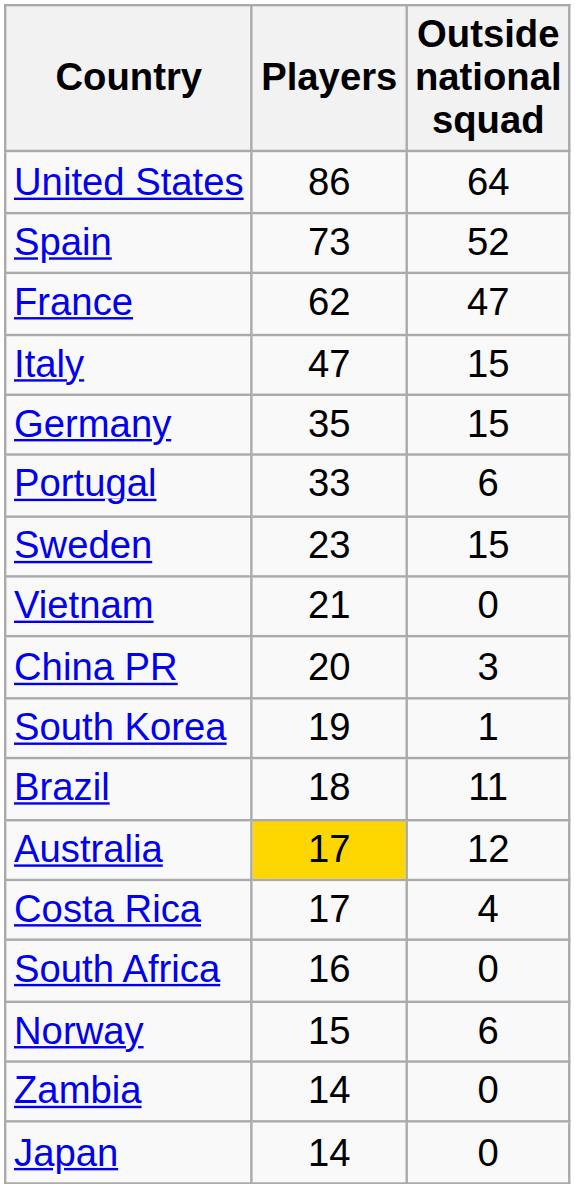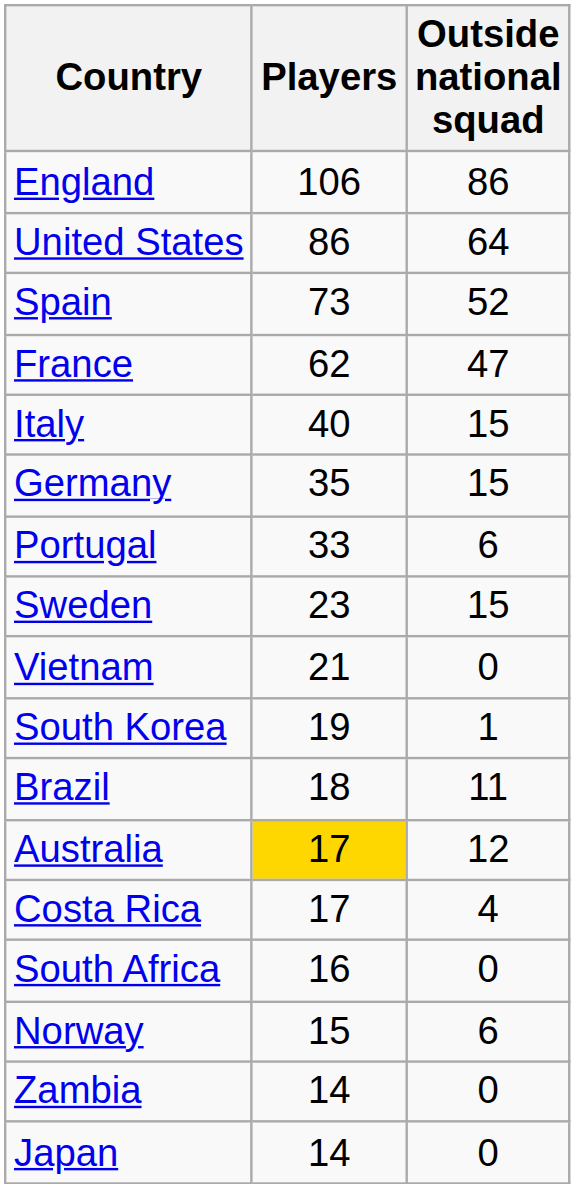+ row: England | 106 | 86
Italy | Players: 47 -> 40
- row: China PR | 20 | 3
